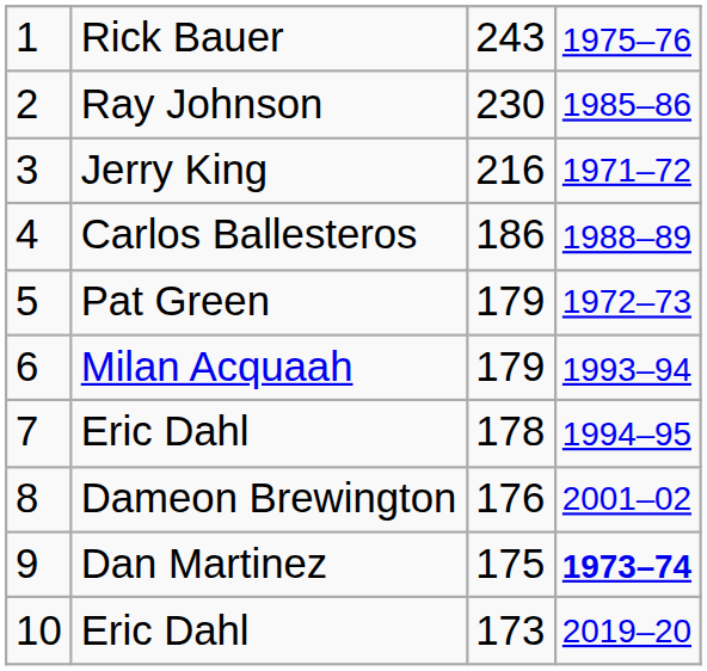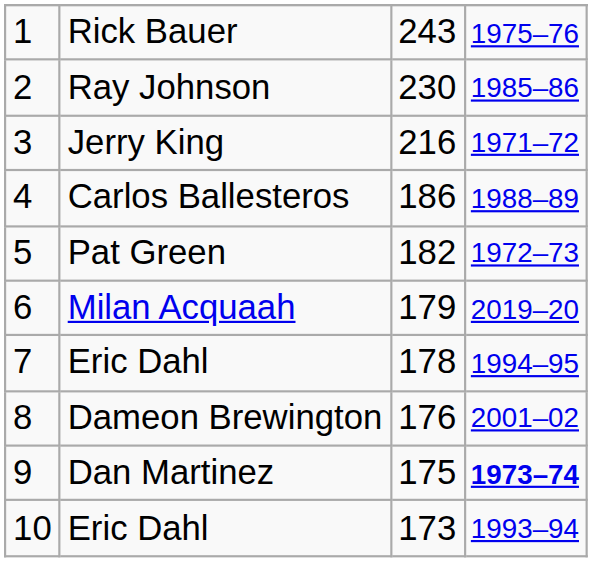Pat Green | column 3: 179 -> 182
Milan Acquaah | column 4: 1993–94 -> 2019–20
10 / Eric Dahl | column 4: 2019–20 -> 1993–94
